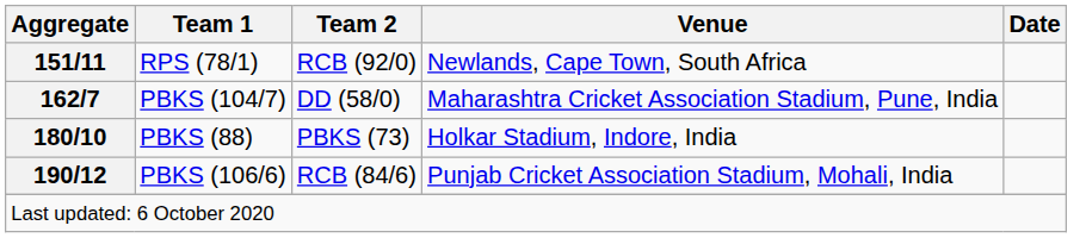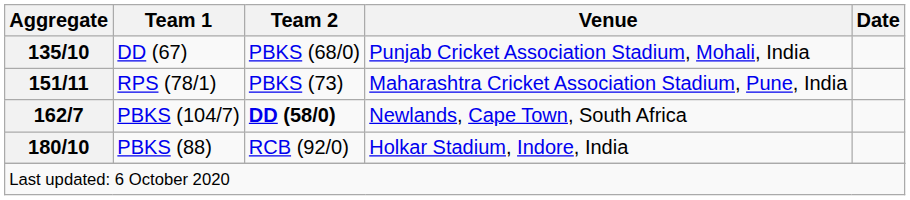+ row: 135/10 | DD (67) | PBKS (68/0) | Punjab Cricket Association Stadium, Mohali, India
RPS (78/1) | Team 2: RCB (92/0) -> PBKS (73)
RPS (78/1) | Venue: Newlands, Cape Town, South Africa -> Maharashtra Cricket Association Stadium, Pune, India
PBKS (104/7) | Team 2: normal -> bold
PBKS (104/7) | Venue: Maharashtra Cricket Association Stadium, Pune, India -> Newlands, Cape Town, South Africa
PBKS (88) | Team 2: PBKS (73) -> RCB (92/0)
- row: 190/12 | PBKS (106/6) | RCB (84/6) | Punjab Cricket Association Stadium, Mohali, India
